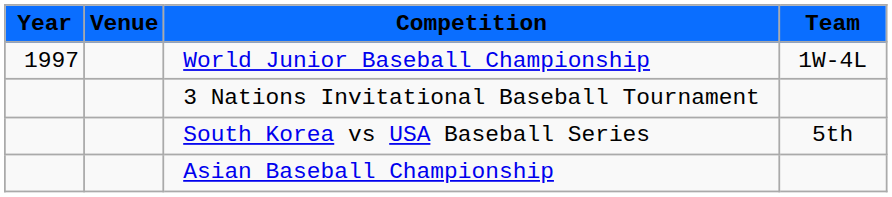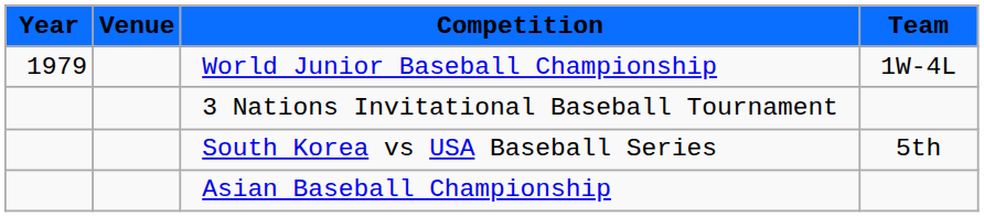World Junior Baseball Championship | Year: 1997 -> 1979
